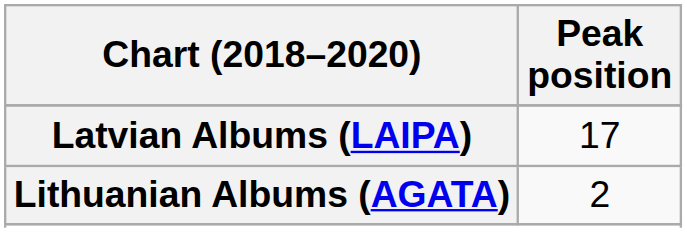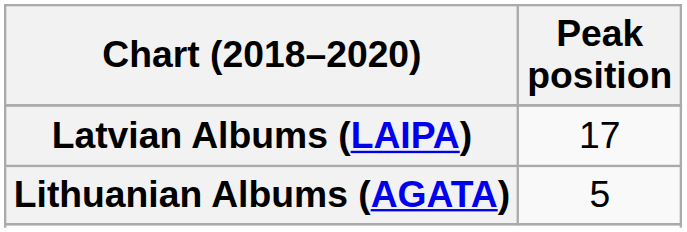Lithuanian Albums (AGATA) | Peak position: 2 -> 5
